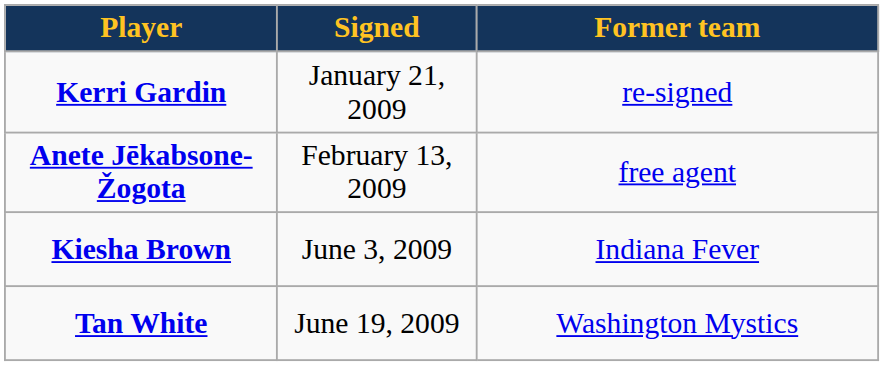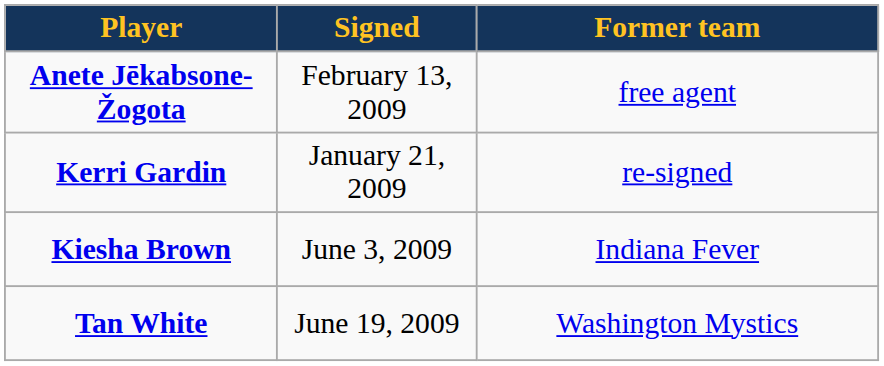rows swapped: Kerri Gardin <-> Anete Jēkabsone-Žogota
